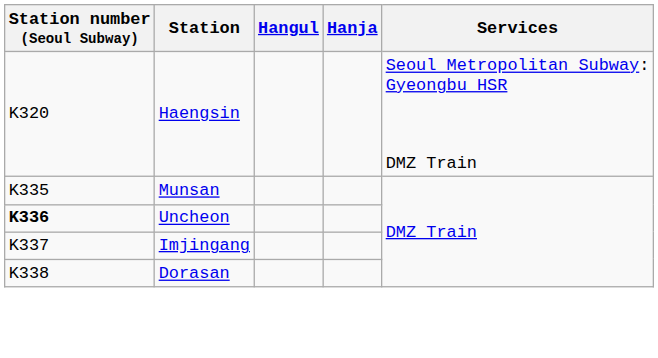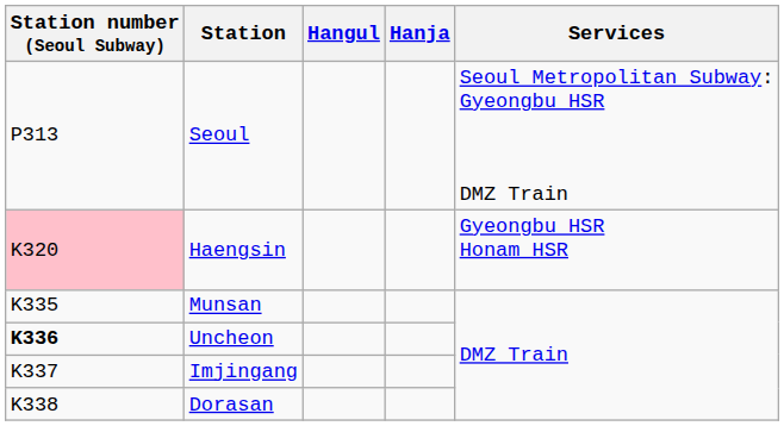+ row: P313 | Seoul | Seoul Metropolitan Subway: Gyeongbu HSR DMZ Train
Haengsin | Station number (Seoul Subway): no background -> pink background
Haengsin | Services: Seoul Metropolitan Subway: Gyeongbu HSR DMZ Train -> Gyeongbu HSR Honam HSR
